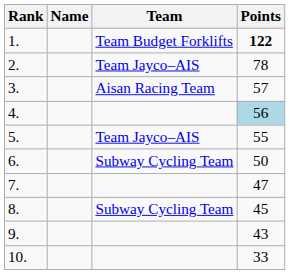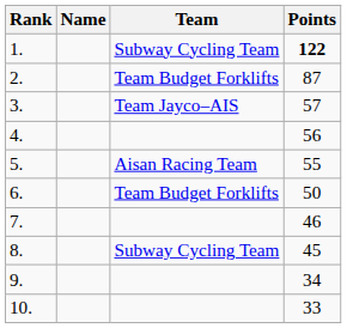1. | Team: Team Budget Forklifts -> Subway Cycling Team
2. | Team: Team Jayco–AIS -> Team Budget Forklifts
2. | Points: 78 -> 87
3. | Team: Aisan Racing Team -> Team Jayco–AIS
4. | Points: lightblue background -> no background
5. | Team: Team Jayco–AIS -> Aisan Racing Team
6. | Team: Subway Cycling Team -> Team Budget Forklifts
7. | Points: 47 -> 46
9. | Points: 43 -> 34
